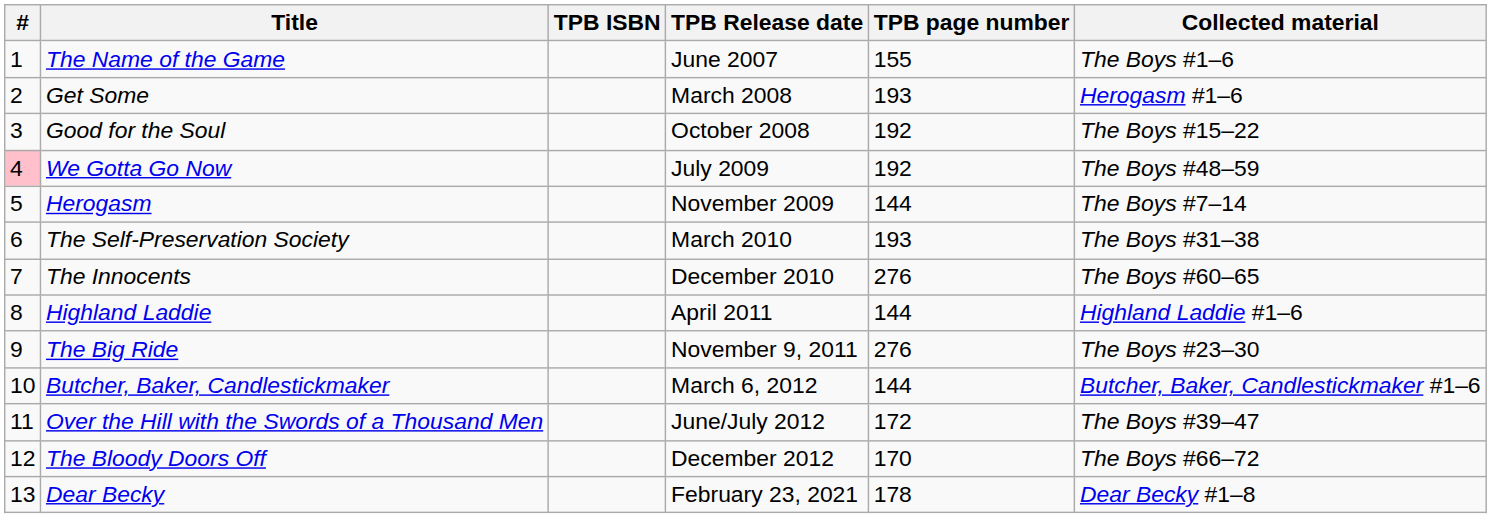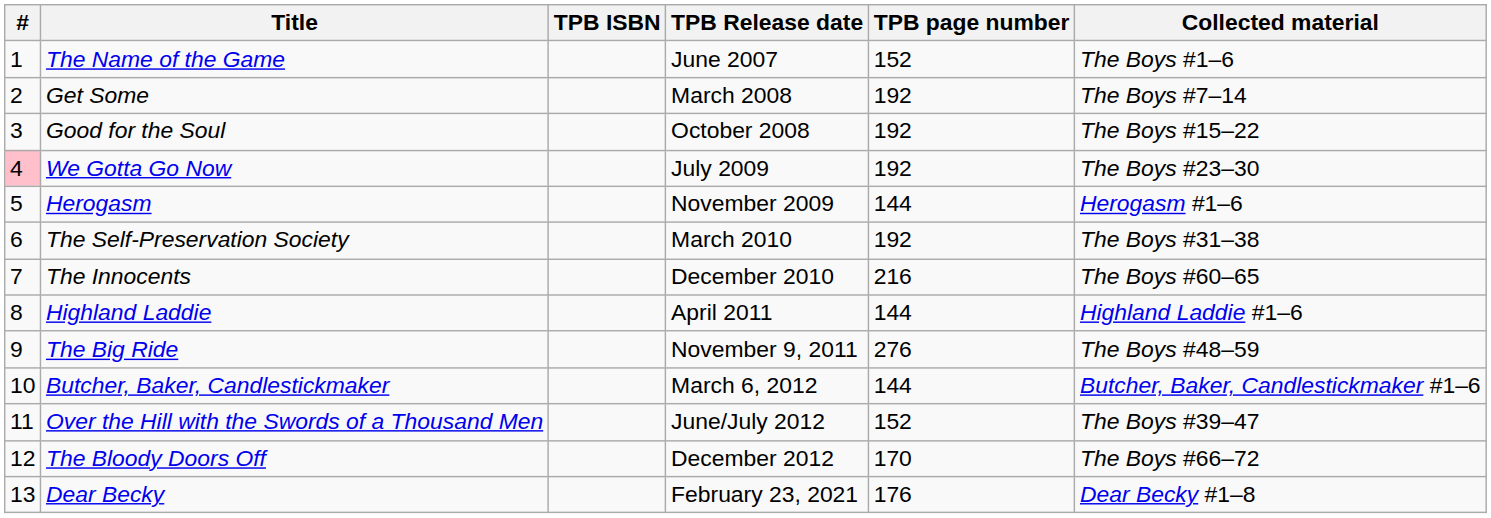The Name of the Game | TPB page number: 155 -> 152
Get Some | TPB page number: 193 -> 192
Get Some | Collected material: Herogasm #1–6 -> The Boys #7–14
We Gotta Go Now | Collected material: The Boys #48–59 -> The Boys #23–30
Herogasm | Collected material: The Boys #7–14 -> Herogasm #1–6
The Self-Preservation Society | TPB page number: 193 -> 192
The Innocents | TPB page number: 276 -> 216
The Big Ride | Collected material: The Boys #23–30 -> The Boys #48–59
Over the Hill with the Swords of a Thousand Men | TPB page number: 172 -> 152
Dear Becky | TPB page number: 178 -> 176
